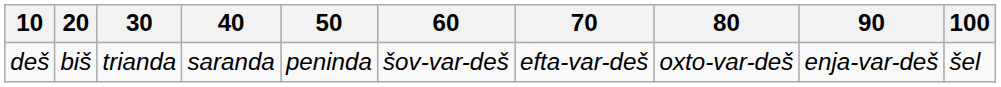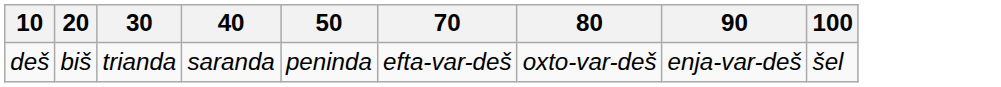- column: 60 | šov-var-deš
